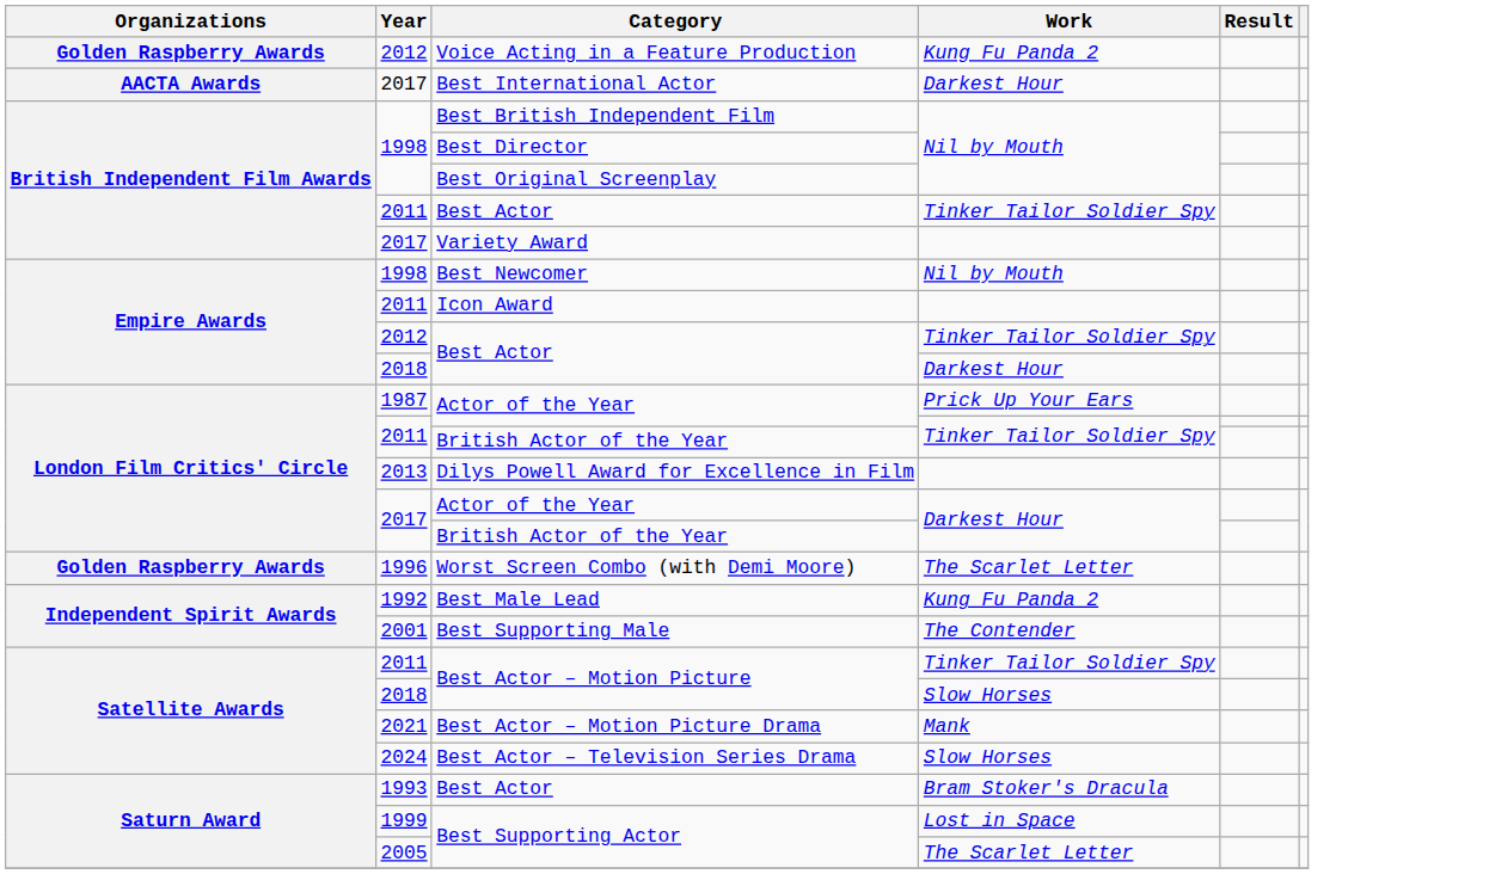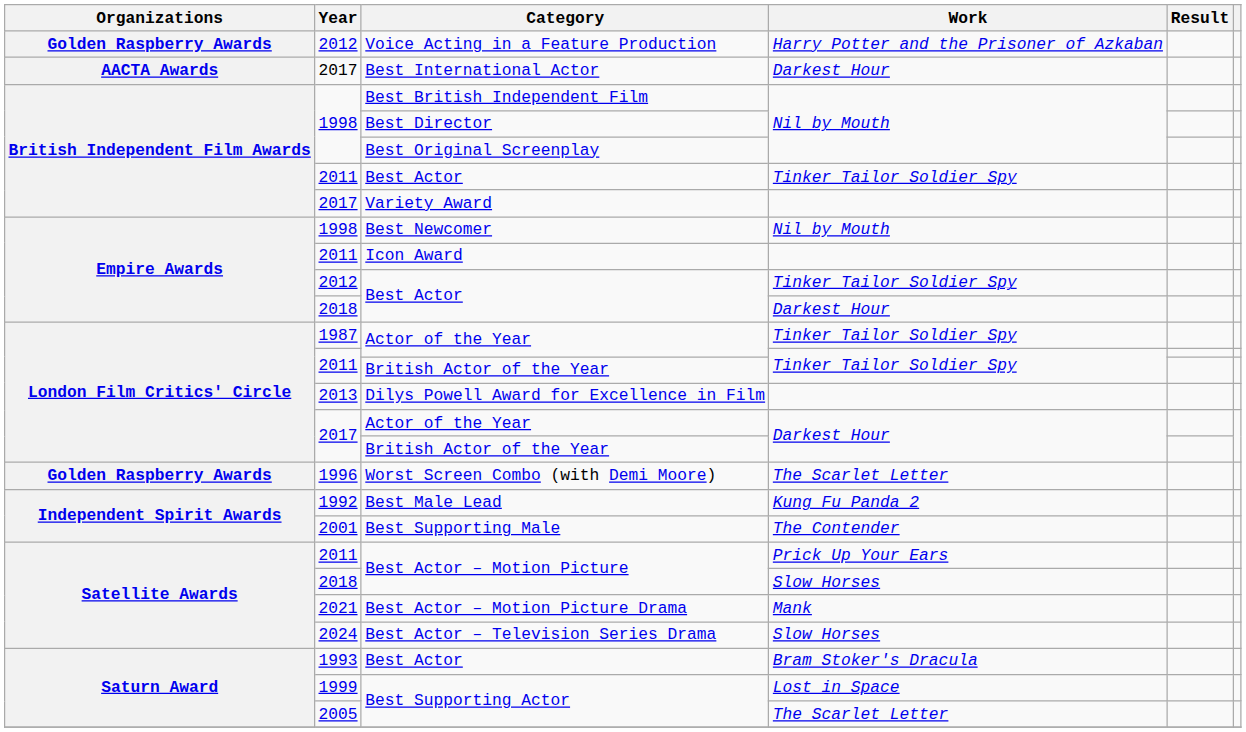Voice Acting in a Feature Production | Work: Kung Fu Panda 2 -> Harry Potter and the Prisoner of Azkaban
1987 / Actor of the Year | Work: Prick Up Your Ears -> Tinker Tailor Soldier Spy
2011 / Best Actor – Motion Picture | Work: Tinker Tailor Soldier Spy -> Prick Up Your Ears
